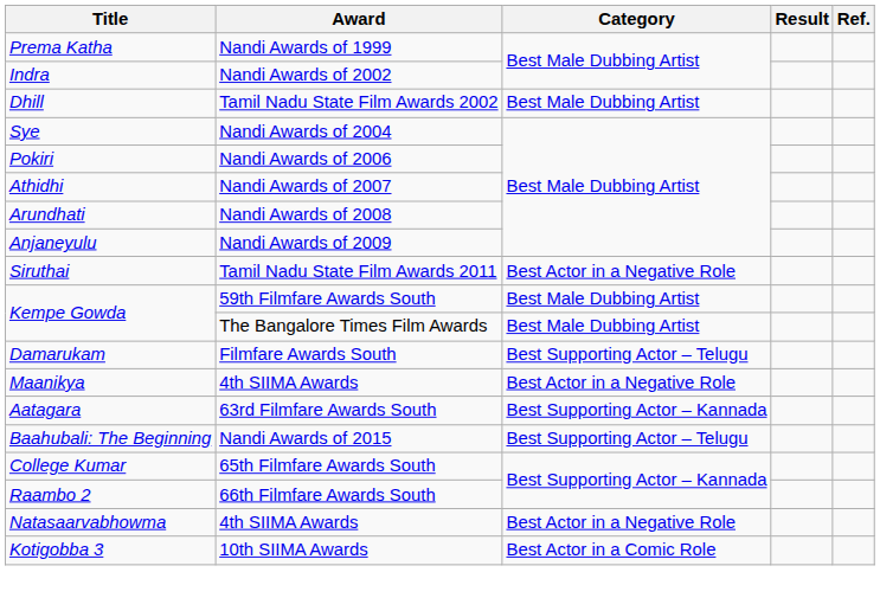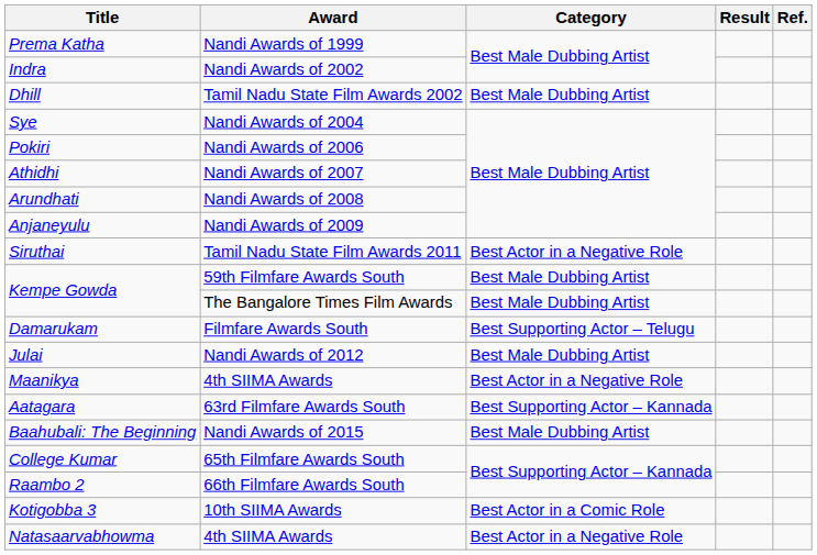+ row: Julai | Nandi Awards of 2012 | Best Male Dubbing Artist
Baahubali: The Beginning | Category: Best Supporting Actor – Telugu -> Best Male Dubbing Artist
rows swapped: Natasaarvabhowma <-> Kotigobba 3
